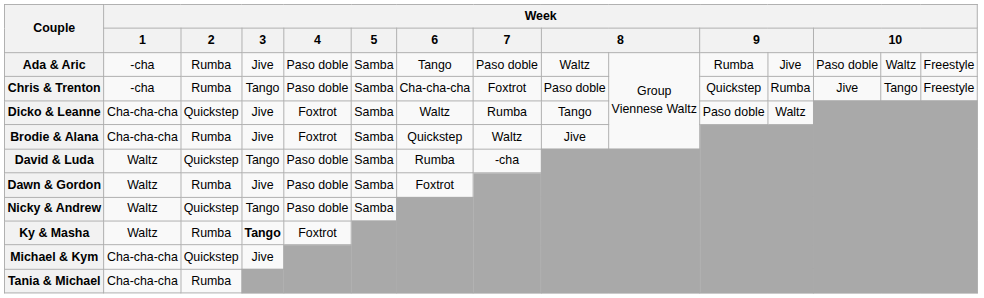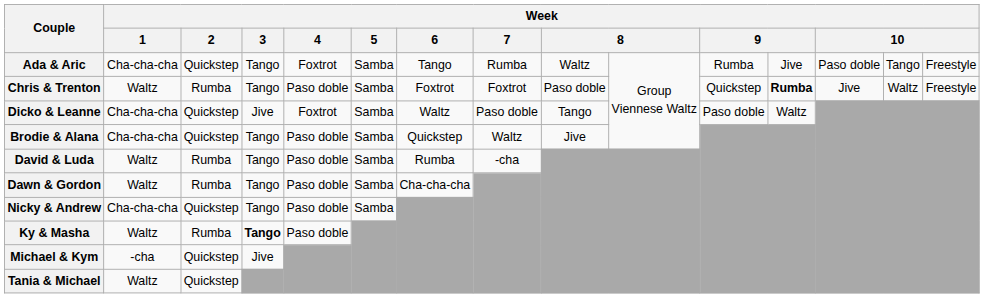Ada & Aric | Week / 1: -cha -> Cha-cha-cha
Ada & Aric | Week / 2: Rumba -> Quickstep
Ada & Aric | Week / 3: Jive -> Tango
Ada & Aric | Week / 4: Paso doble -> Foxtrot
Ada & Aric | Week / 7: Paso doble -> Rumba
Ada & Aric | column 14: Waltz -> Tango
Chris & Trenton | Week / 1: -cha -> Waltz
Chris & Trenton | Week / 6: Cha-cha-cha -> Foxtrot
Chris & Trenton | column 12: normal -> bold
Chris & Trenton | column 14: Tango -> Waltz
Dicko & Leanne | Week / 7: Rumba -> Paso doble
Brodie & Alana | Week / 2: Rumba -> Quickstep
Brodie & Alana | Week / 3: Jive -> Tango
Brodie & Alana | Week / 4: Foxtrot -> Paso doble
David & Luda | Week / 2: Quickstep -> Rumba
Dawn & Gordon | Week / 3: Jive -> Tango
Dawn & Gordon | Week / 6: Foxtrot -> Cha-cha-cha
Nicky & Andrew | Week / 1: Waltz -> Cha-cha-cha
Ky & Masha | Week / 4: Foxtrot -> Paso doble
Michael & Kym | Week / 1: Cha-cha-cha -> -cha
Tania & Michael | Week / 1: Cha-cha-cha -> Waltz
Tania & Michael | Week / 2: Rumba -> Quickstep
